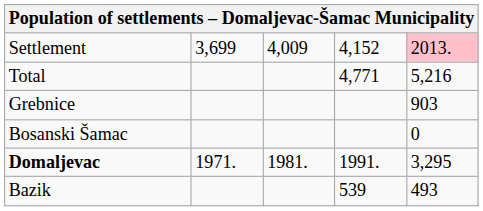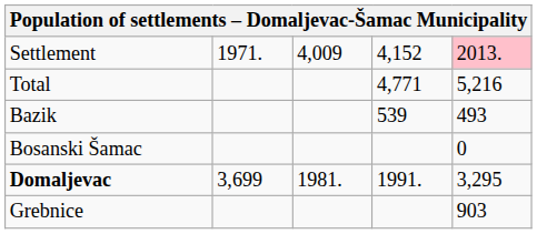Settlement | column 2: 3,699 -> 1971.
rows swapped: Bazik <-> Grebnice
Domaljevac | column 2: 1971. -> 3,699
